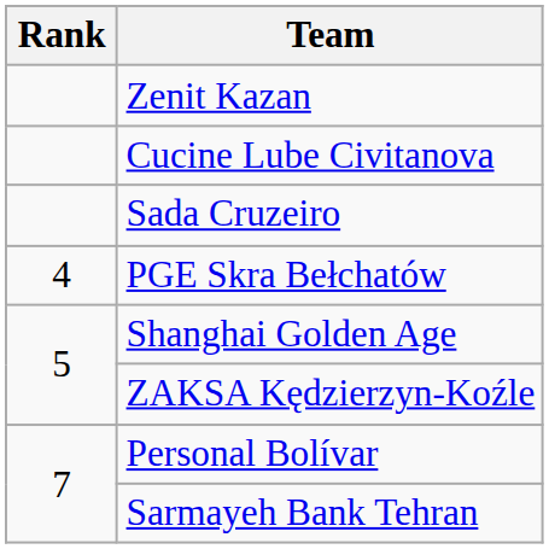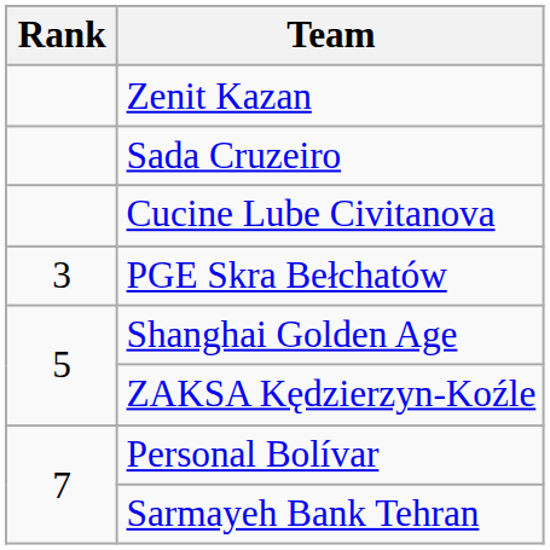rows swapped: Cucine Lube Civitanova <-> Sada Cruzeiro
PGE Skra Bełchatów | Rank: 4 -> 3
